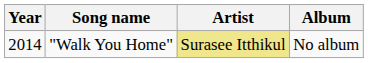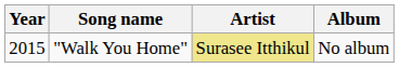"Walk You Home" | Year: 2014 -> 2015
